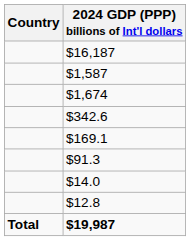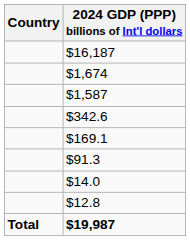rows swapped: $1,674 <-> $1,587
